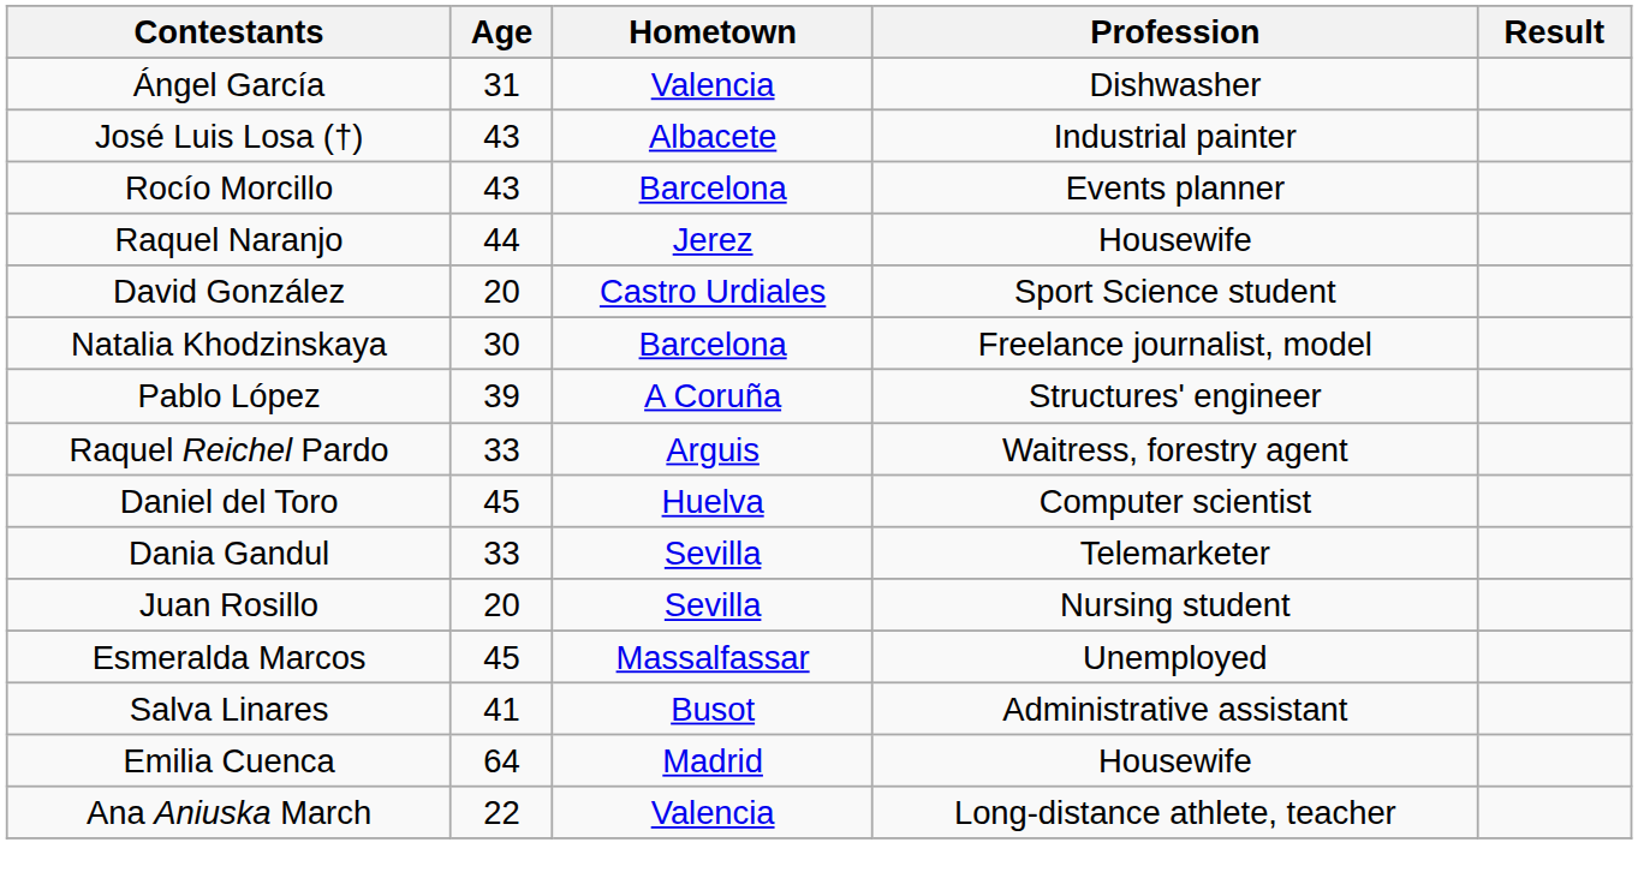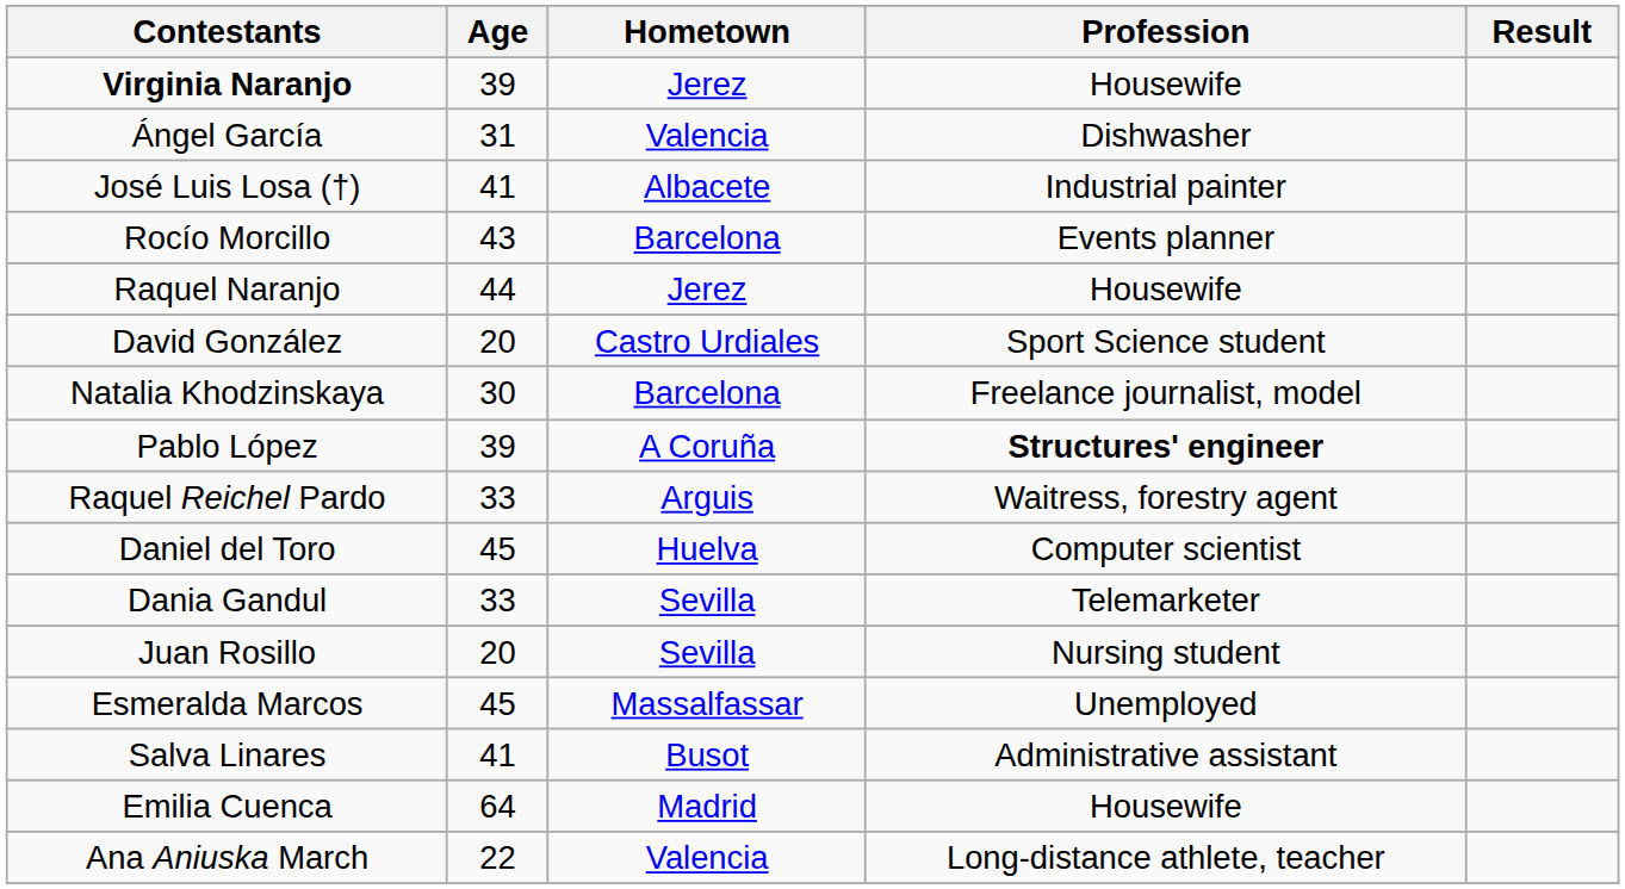+ row: Virginia Naranjo | 39 | Jerez | Housewife
José Luis Losa (†) | Age: 43 -> 41
Pablo López | Profession: normal -> bold
